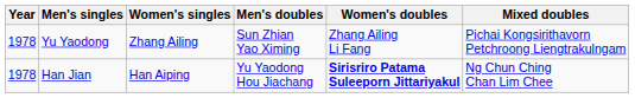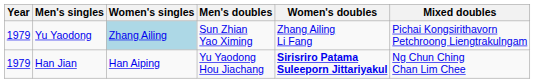Yu Yaodong | Year: 1978 -> 1979
Yu Yaodong | Women's singles: no background -> lightblue background
Han Jian | Year: 1978 -> 1979
